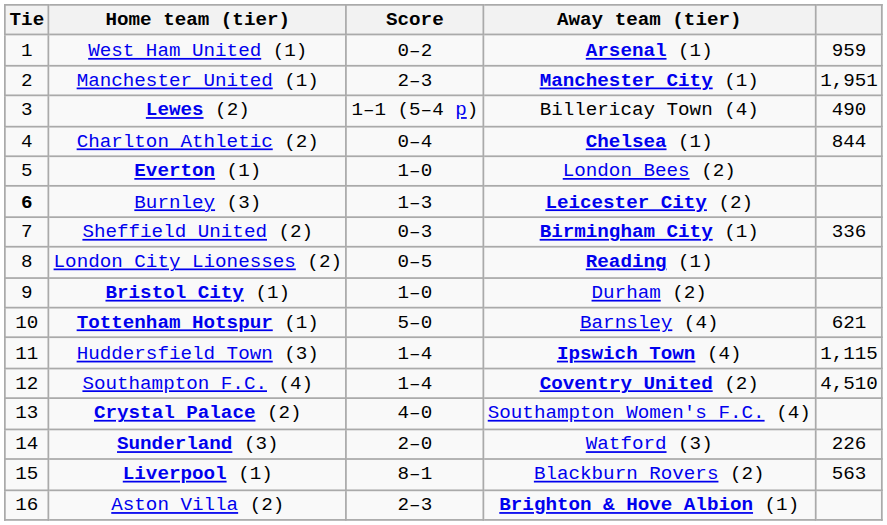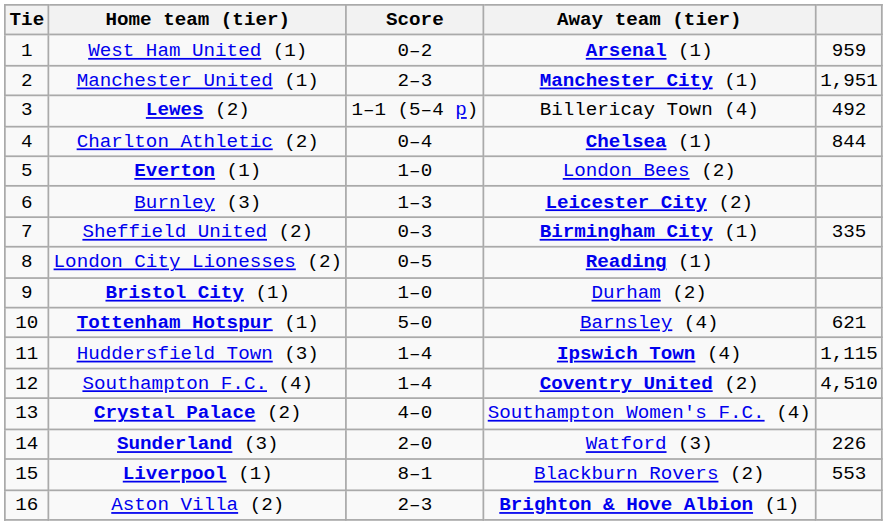Lewes (2) | column 5: 490 -> 492
Burnley (3) | Tie: bold -> normal
Sheffield United (2) | column 5: 336 -> 335
Liverpool (1) | column 5: 563 -> 553
